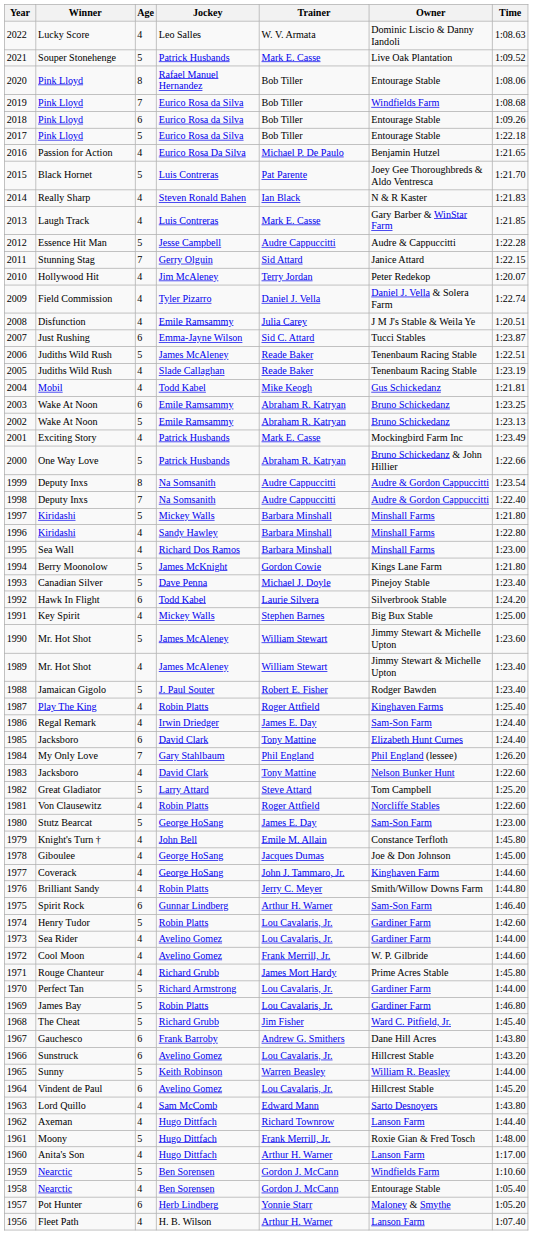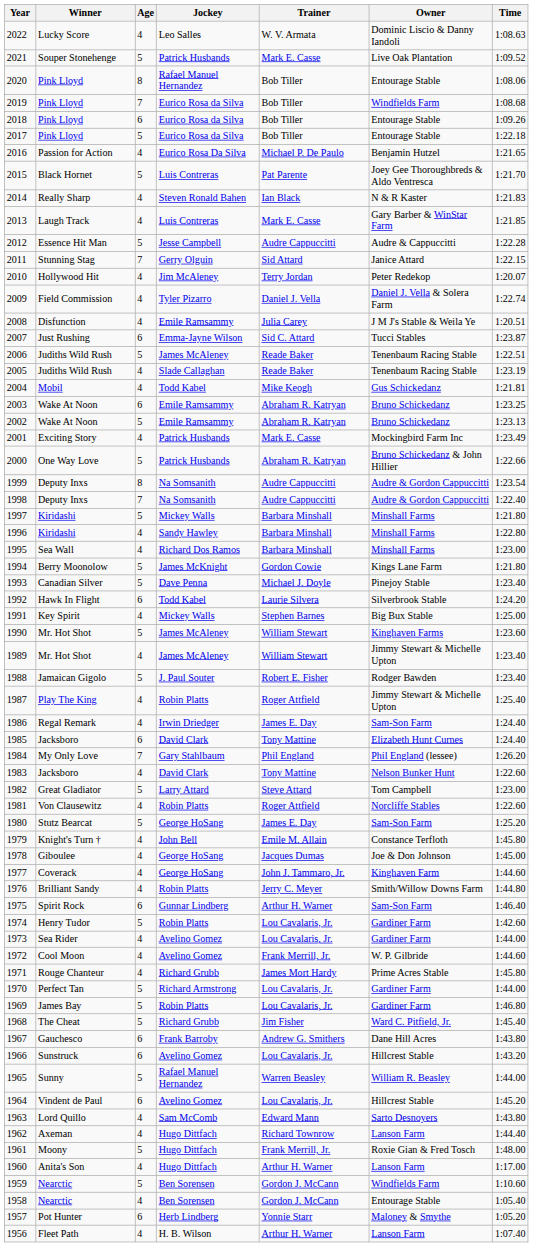1990 | Owner: Jimmy Stewart & Michelle Upton -> Kinghaven Farms
1987 | Owner: Kinghaven Farms -> Jimmy Stewart & Michelle Upton
1982 | Time: 1:25.20 -> 1:23.00
1980 | Time: 1:23.00 -> 1:25.20
1965 | Jockey: Keith Robinson -> Rafael Manuel Hernandez
